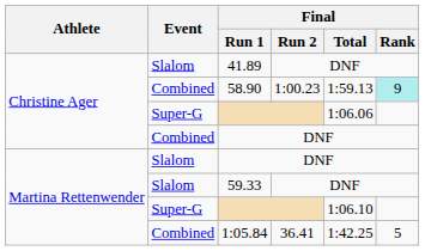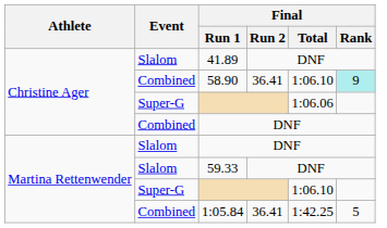58.90 | Final / Run 2: 1:00.23 -> 36.41
58.90 | Final / Total: 1:59.13 -> 1:06.10
